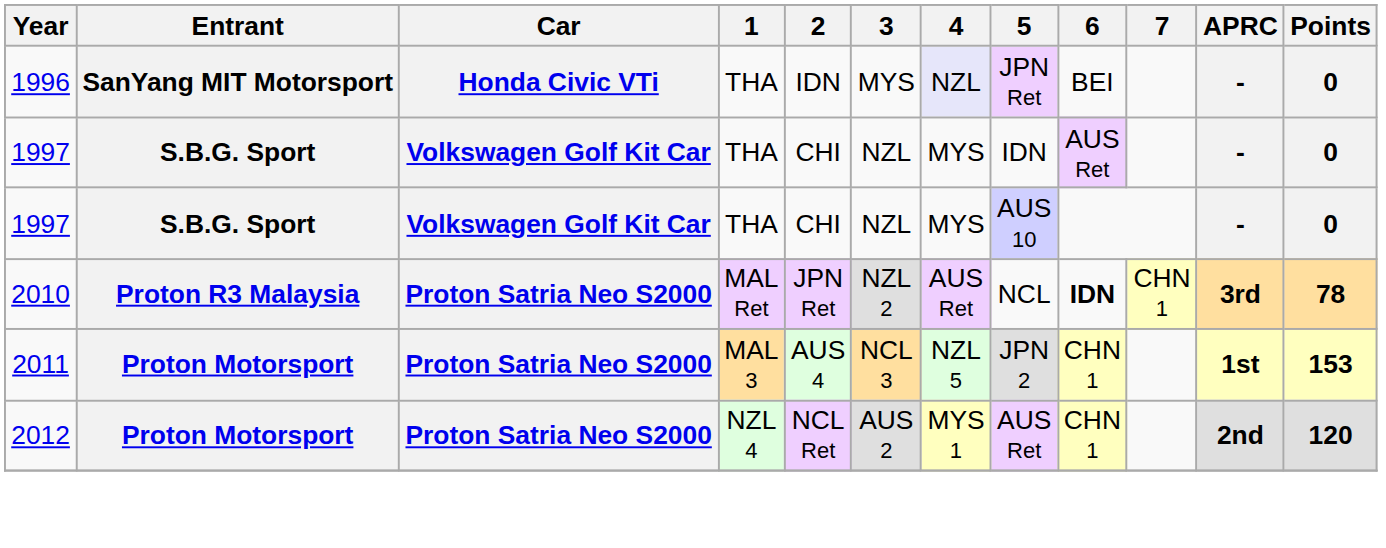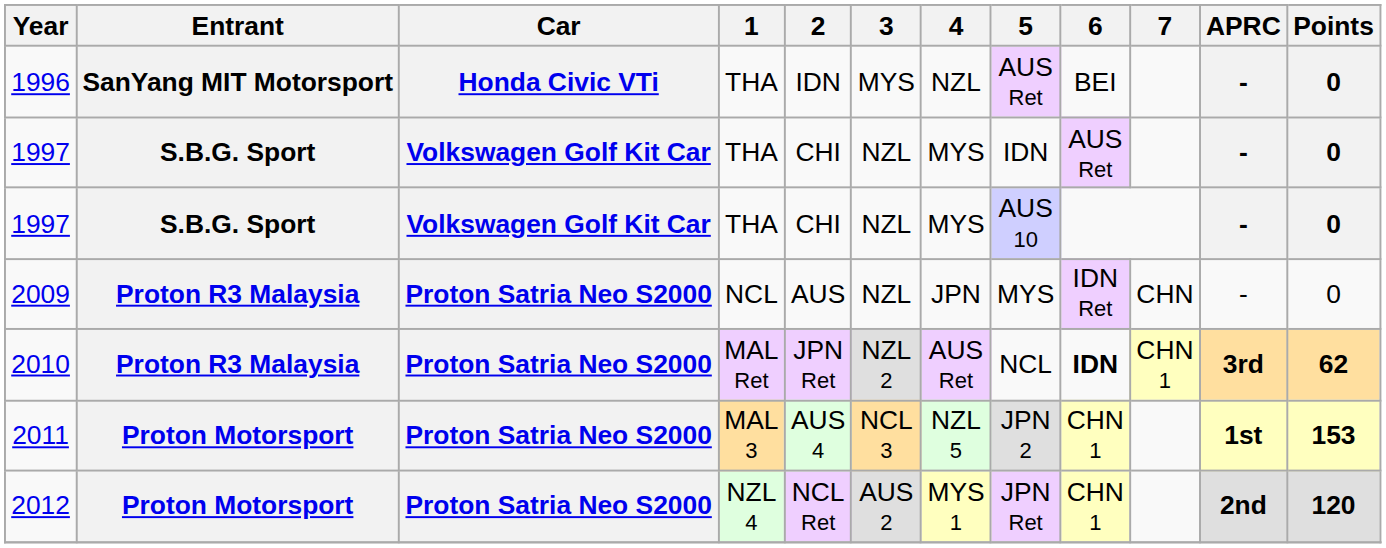1996 | 4: lavender background -> no background
1996 | 5: JPN Ret -> AUS Ret
+ row: 2009 | Proton R3 Malaysia | Proton Satria Neo S2000 | NCL | AUS | NZL | JPN | MYS | IDN Ret | CHN | - | 0
2010 | Points: 78 -> 62
2012 | 5: AUS Ret -> JPN Ret
